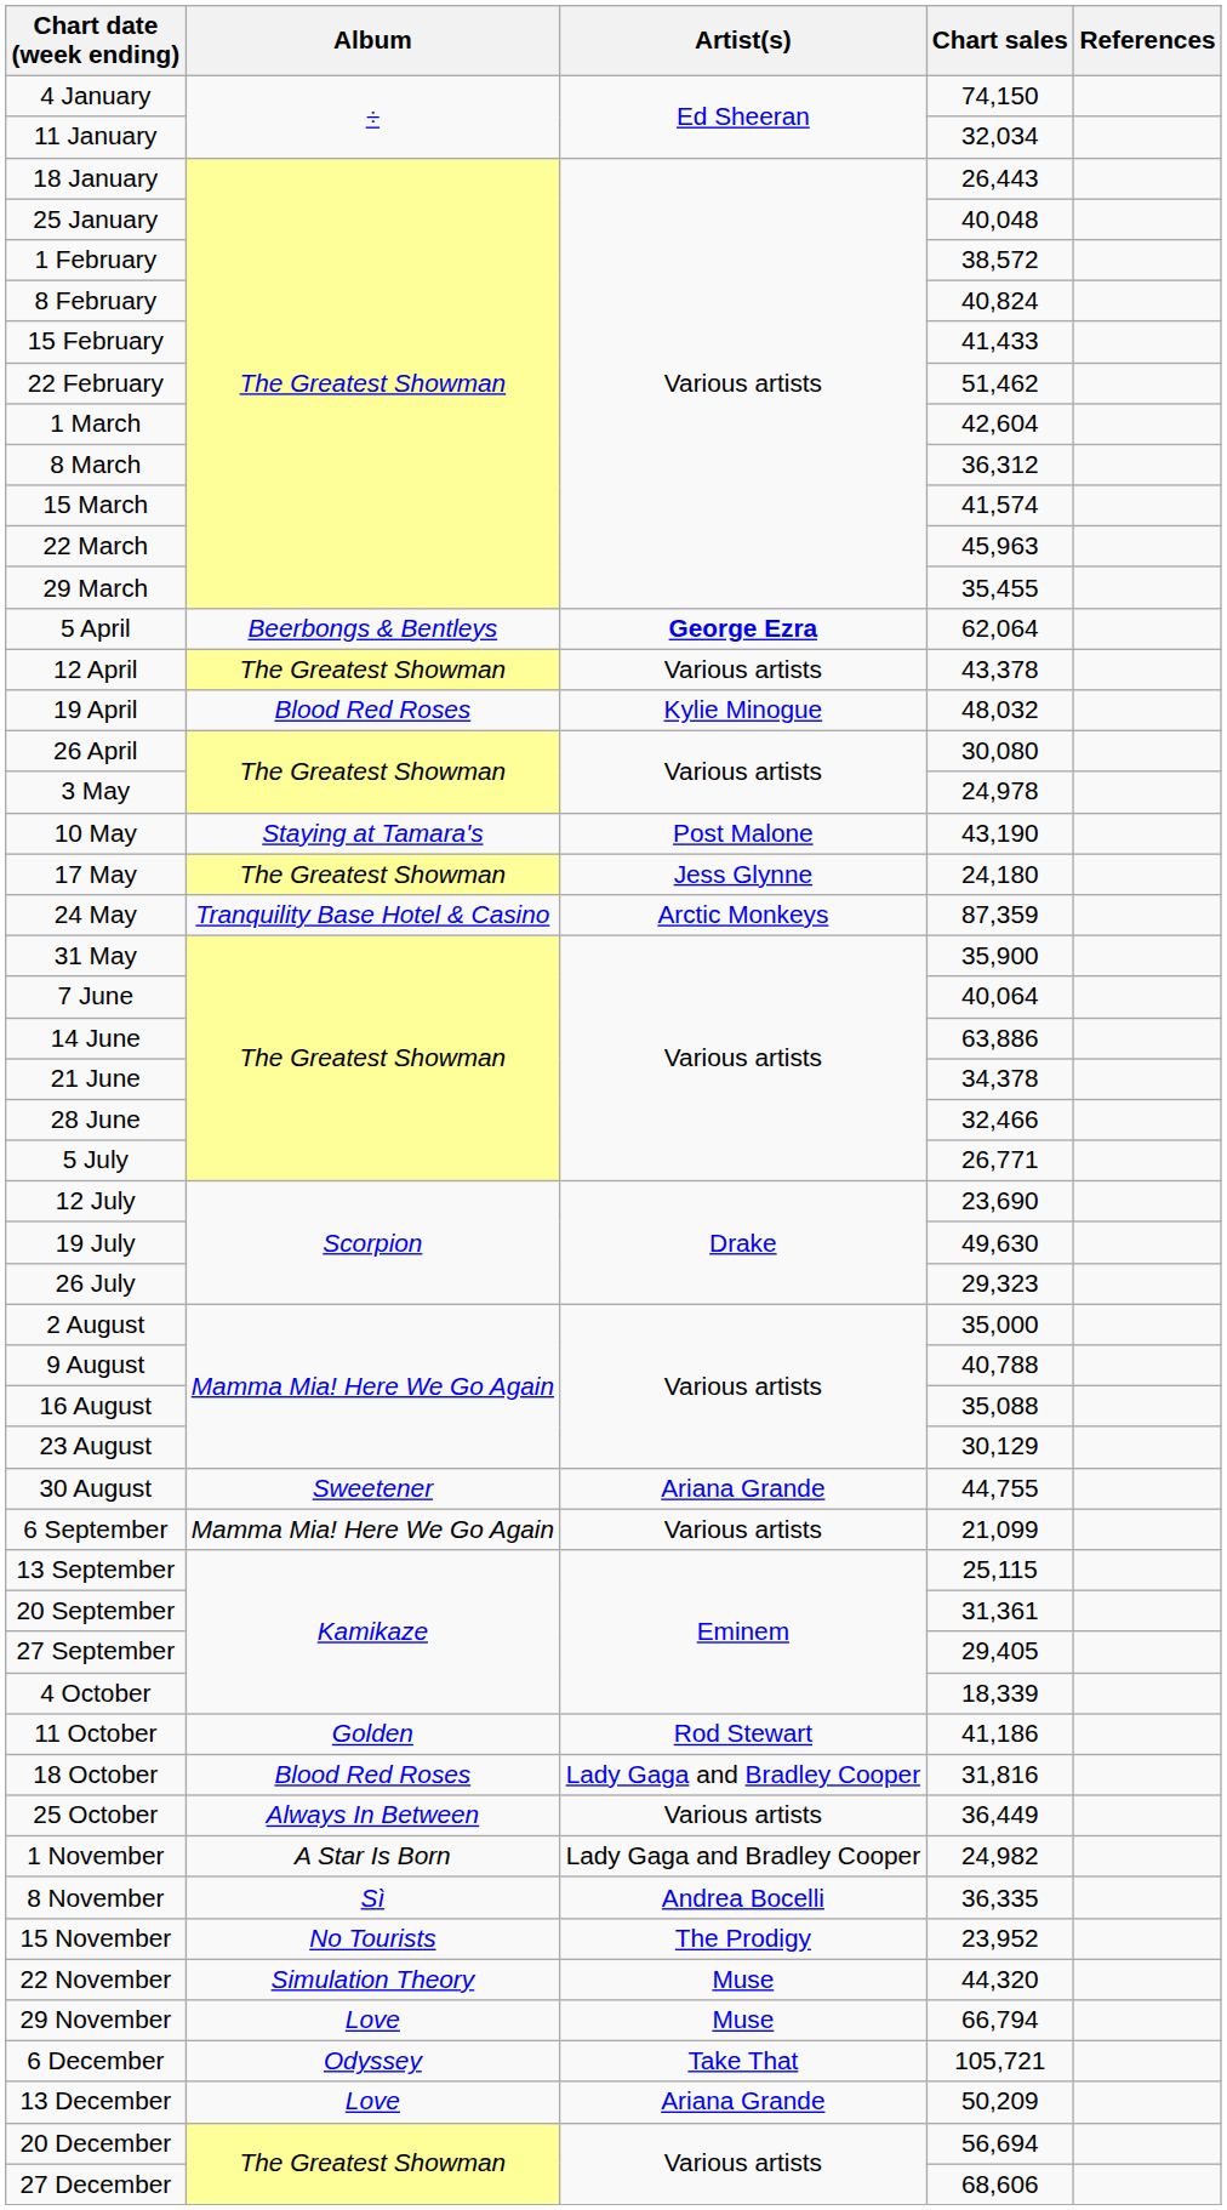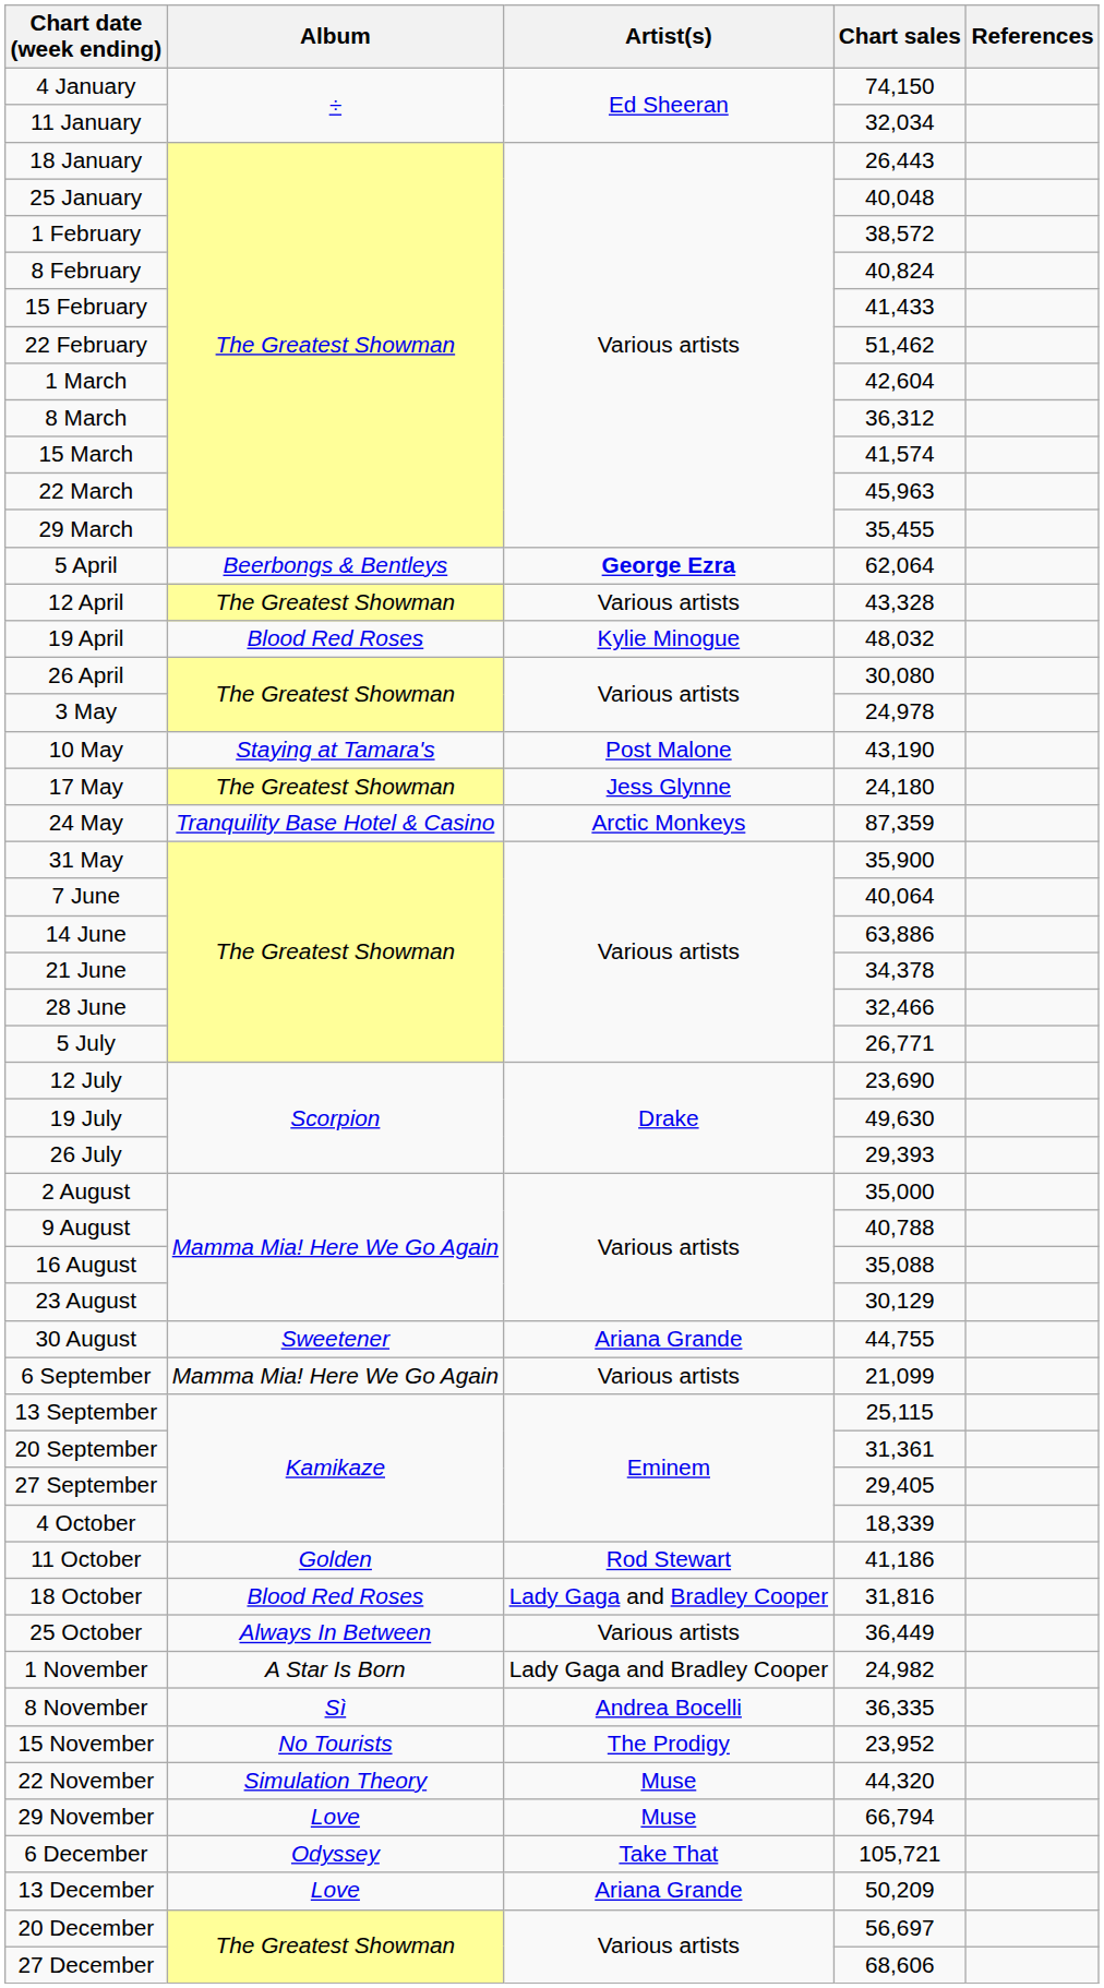12 April | Chart sales: 43,378 -> 43,328
26 July | Chart sales: 29,323 -> 29,393
20 December | Chart sales: 56,694 -> 56,697
